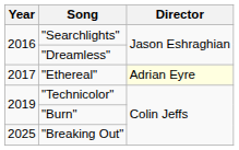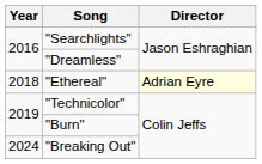"Ethereal" | Year: 2017 -> 2018
"Breaking Out" | Year: 2025 -> 2024
